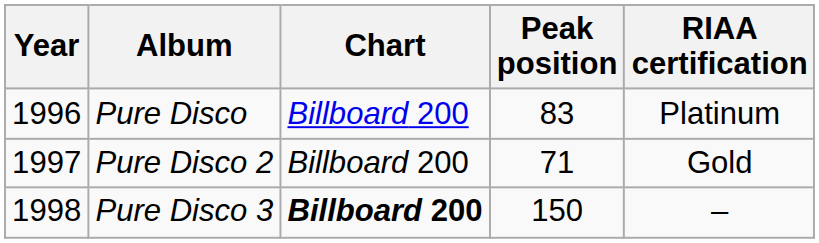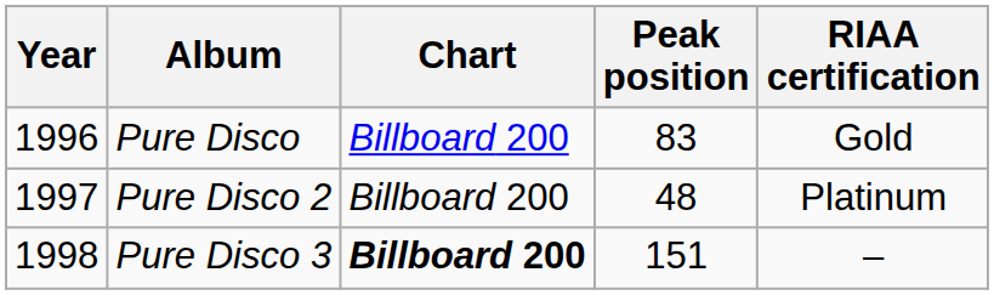Pure Disco | RIAA certification: Platinum -> Gold
Pure Disco 2 | Peak position: 71 -> 48
Pure Disco 2 | RIAA certification: Gold -> Platinum
Pure Disco 3 | Peak position: 150 -> 151
